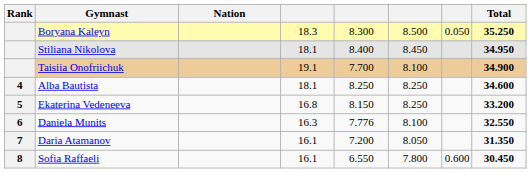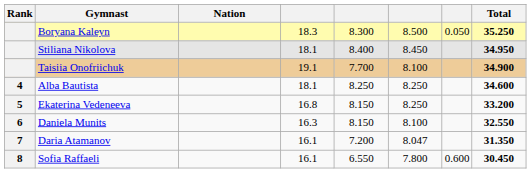Daniela Munits | column 5: 7.776 -> 8.150
Daria Atamanov | column 6: 8.050 -> 8.047
